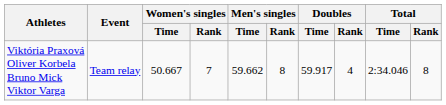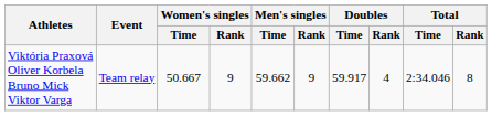Viktória Praxová Oliver Korbela Bruno Mick Viktor Varga | Women's singles / Rank: 7 -> 9
Viktória Praxová Oliver Korbela Bruno Mick Viktor Varga | Men's singles / Rank: 8 -> 9
